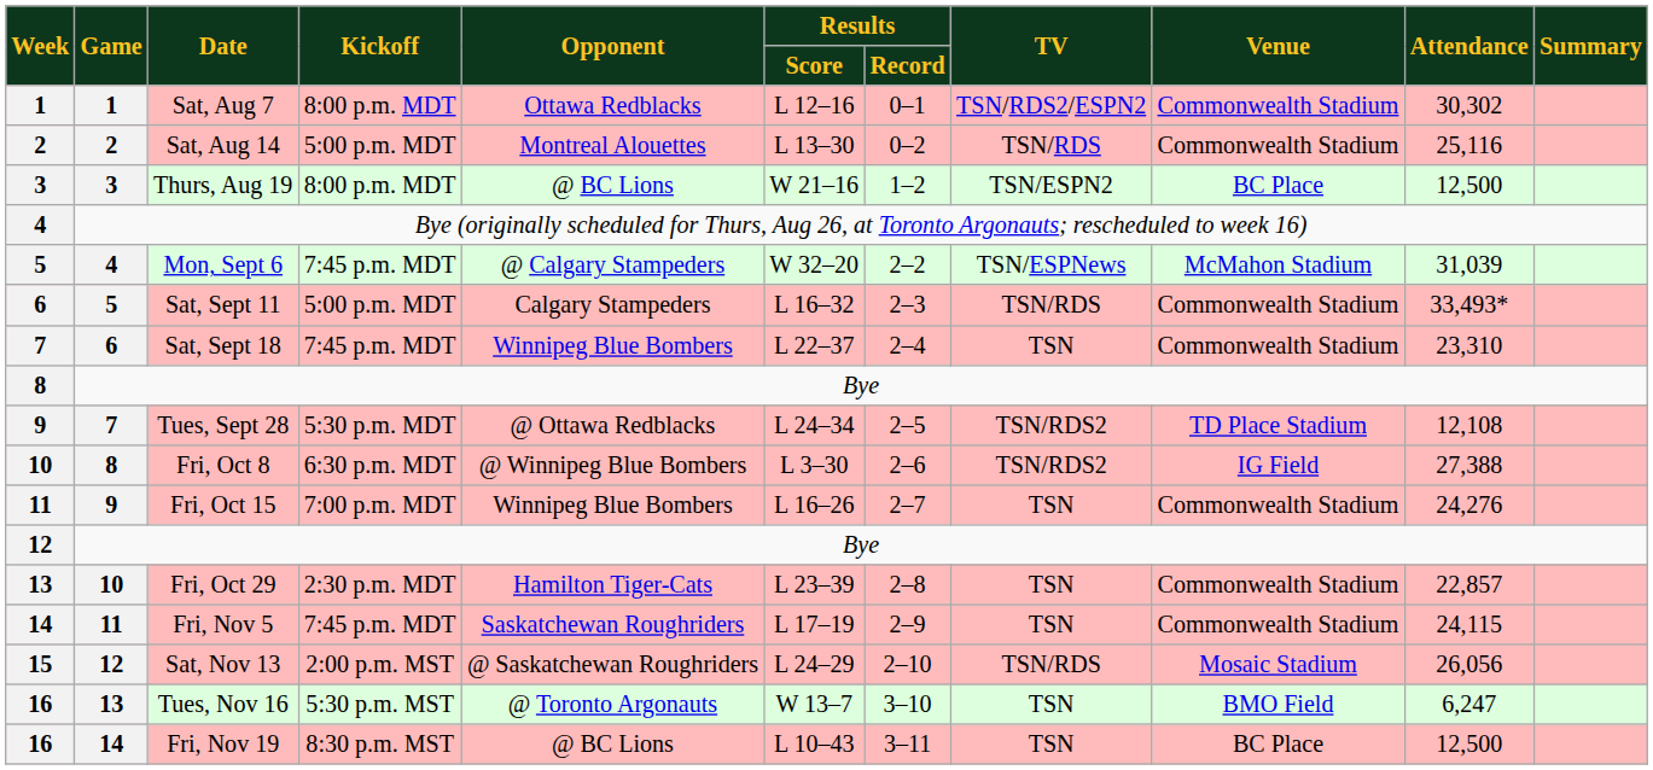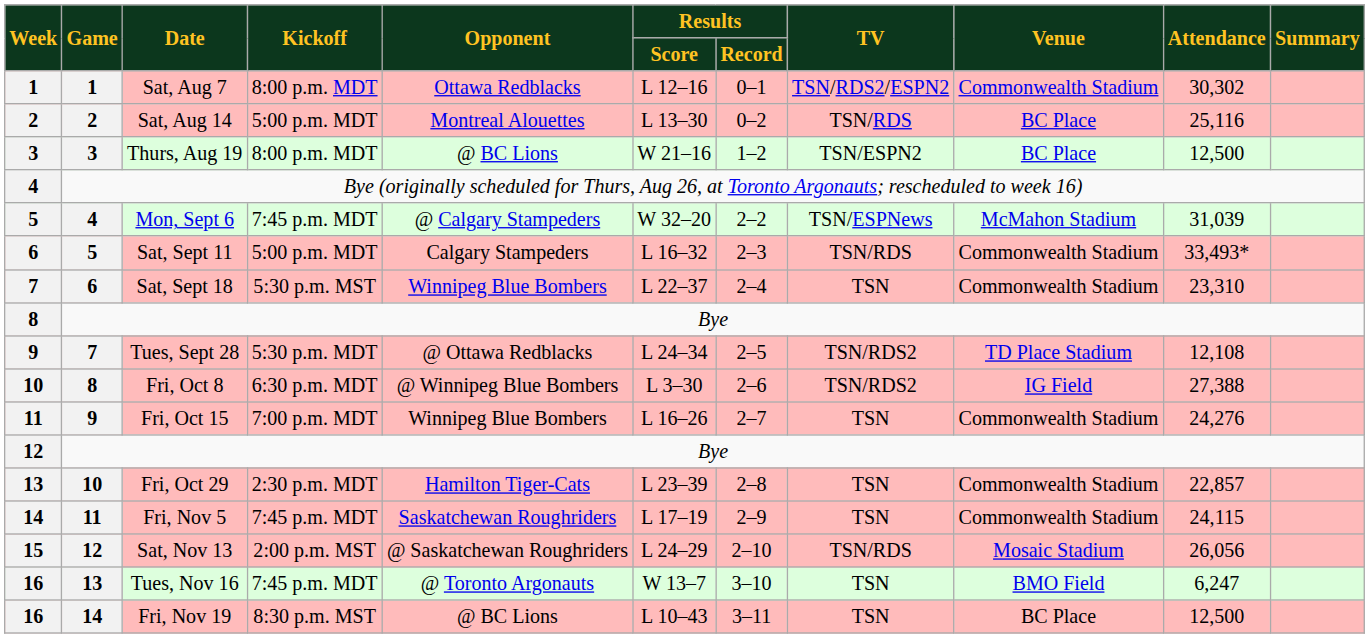Sat, Aug 14 | Venue: Commonwealth Stadium -> BC Place
Sat, Sept 18 | Kickoff: 7:45 p.m. MDT -> 5:30 p.m. MST
Tues, Nov 16 | Kickoff: 5:30 p.m. MST -> 7:45 p.m. MDT
